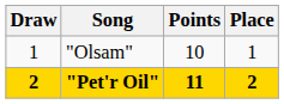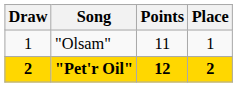"Olsam" | Points: 10 -> 11
"Pet'r Oil" | Points: 11 -> 12
